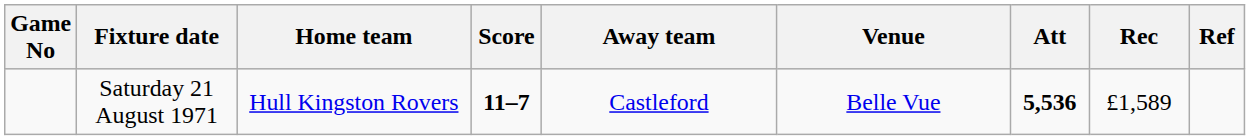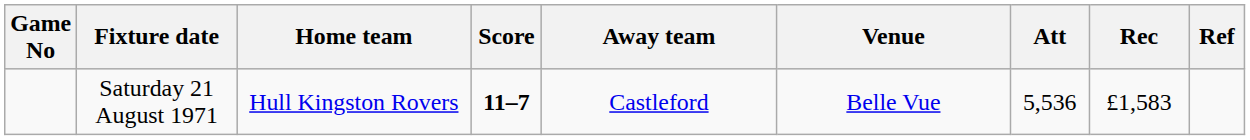Saturday 21 August 1971 | Att: bold -> normal
Saturday 21 August 1971 | Rec: £1,589 -> £1,583
